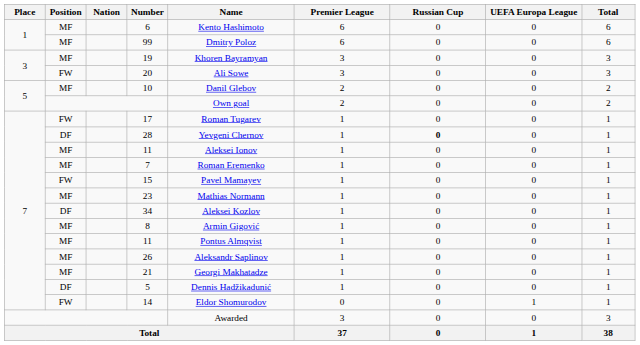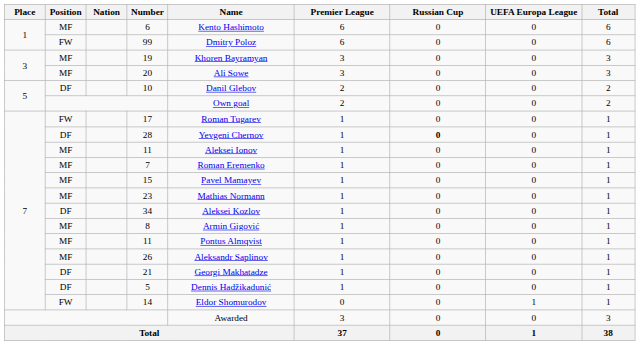99 | Position: MF -> FW
20 | Position: FW -> MF
10 | Position: MF -> DF
15 | Position: FW -> MF
21 | Position: MF -> DF
